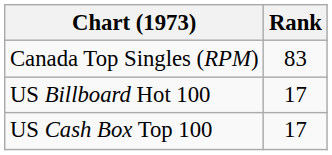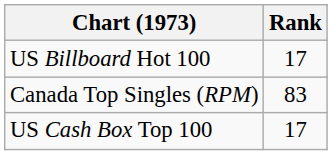rows swapped: Canada Top Singles (RPM) <-> US Billboard Hot 100
